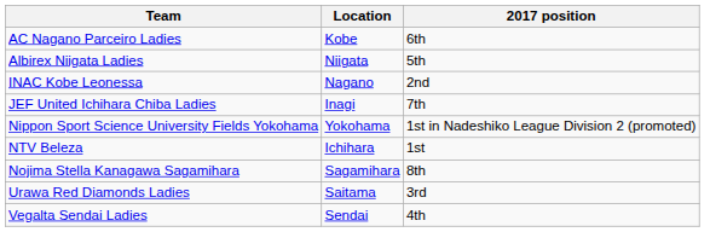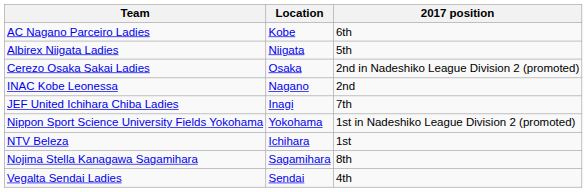+ row: Cerezo Osaka Sakai Ladies | Osaka | 2nd in Nadeshiko League Division 2 (promoted)
- row: Urawa Red Diamonds Ladies | Saitama | 3rd
